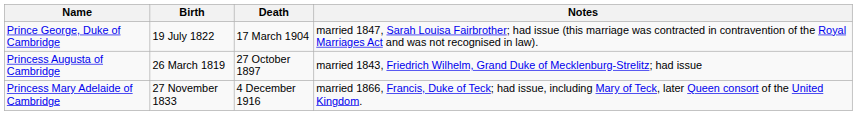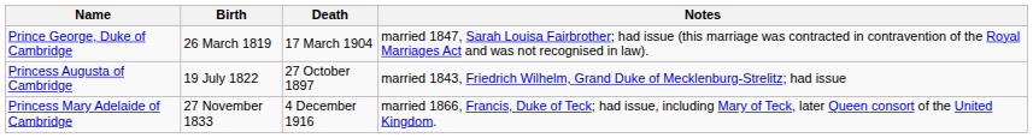Prince George, Duke of Cambridge | Birth: 19 July 1822 -> 26 March 1819
Princess Augusta of Cambridge | Birth: 26 March 1819 -> 19 July 1822
